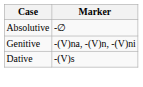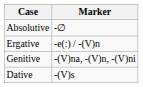+ row: Ergative | -e(ː) / -(V)n
